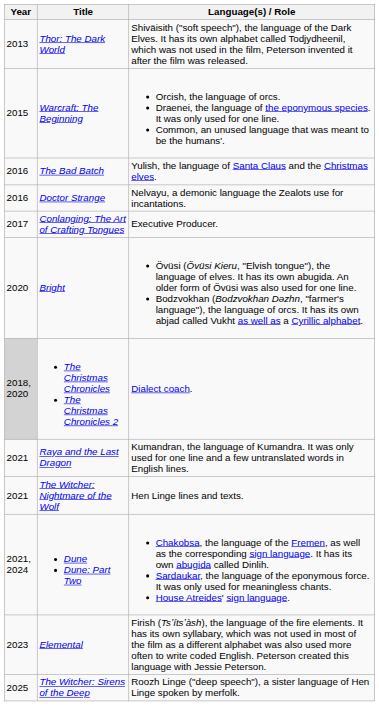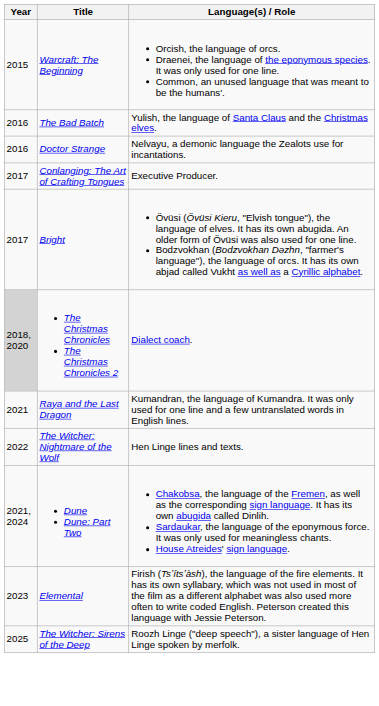- row: 2013 | Thor: The Dark World | Shiväisith ("soft speech"), the language of the Dark Elves. It has its own alphabet called Todjydheenil, which was not used in the film, Peterson invented it after the film was released.
Bright | Year: 2020 -> 2017
The Witcher: Nightmare of the Wolf | Year: 2021 -> 2022
